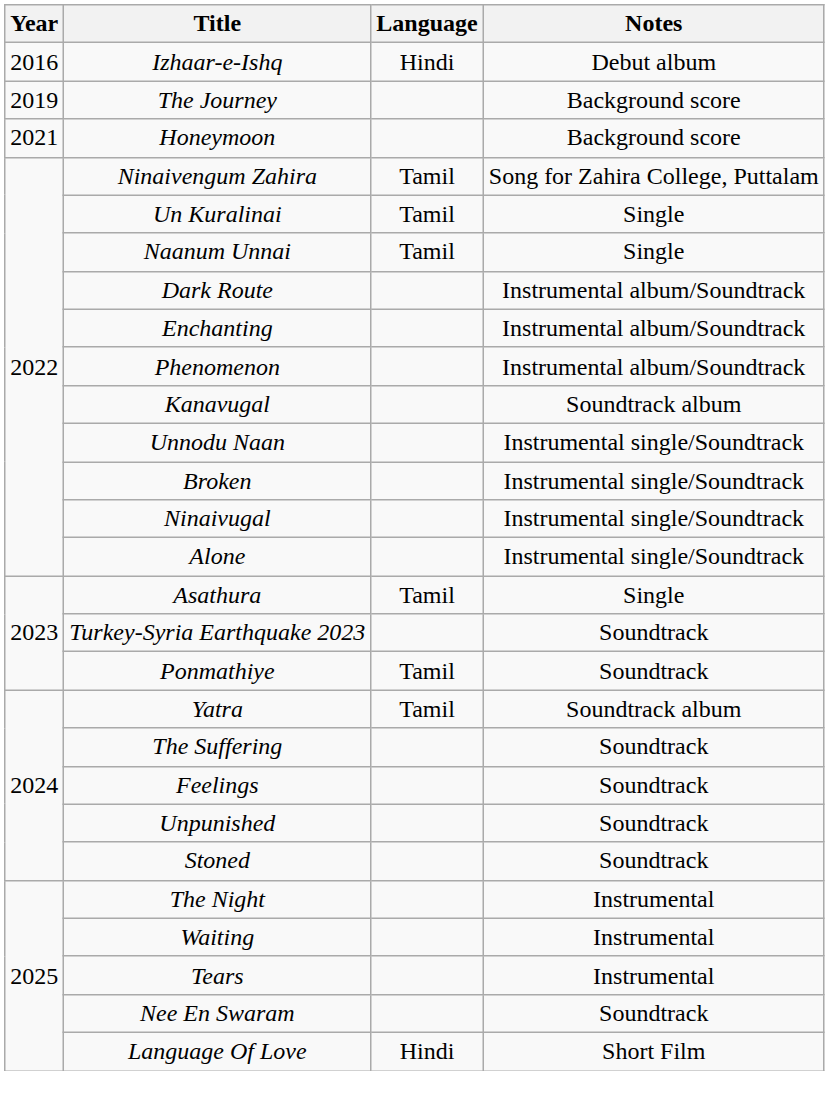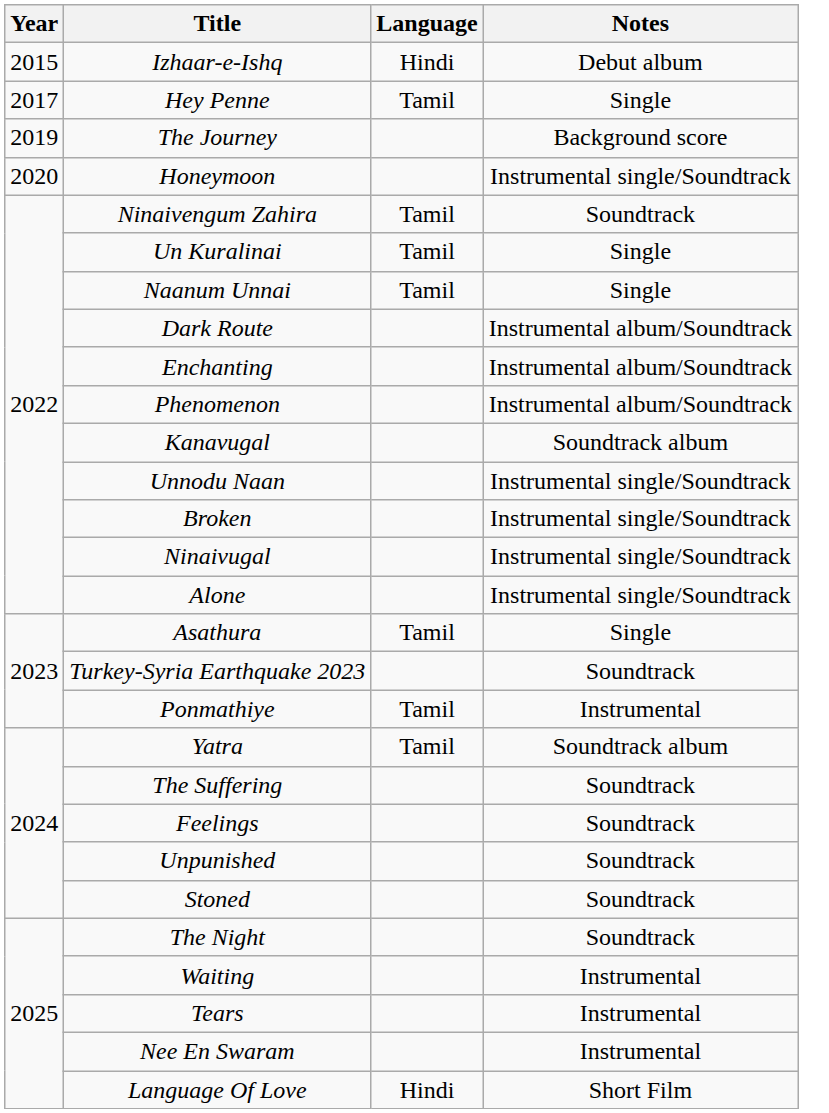Izhaar-e-Ishq | Year: 2016 -> 2015
+ row: 2017 | Hey Penne | Tamil | Single
Honeymoon | Year: 2021 -> 2020
Honeymoon | Notes: Background score -> Instrumental single/Soundtrack
Ninaivengum Zahira | Notes: Song for Zahira College, Puttalam -> Soundtrack
Ponmathiye | Notes: Soundtrack -> Instrumental
The Night | Notes: Instrumental -> Soundtrack
Nee En Swaram | Notes: Soundtrack -> Instrumental
